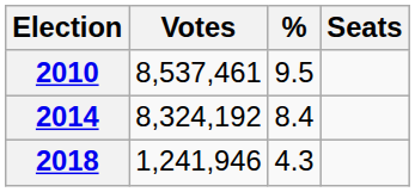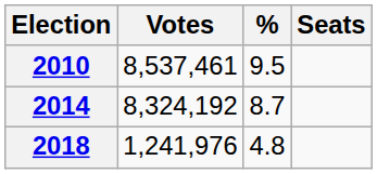2014 | %: 8.4 -> 8.7
2018 | Votes: 1,241,946 -> 1,241,976
2018 | %: 4.3 -> 4.8
